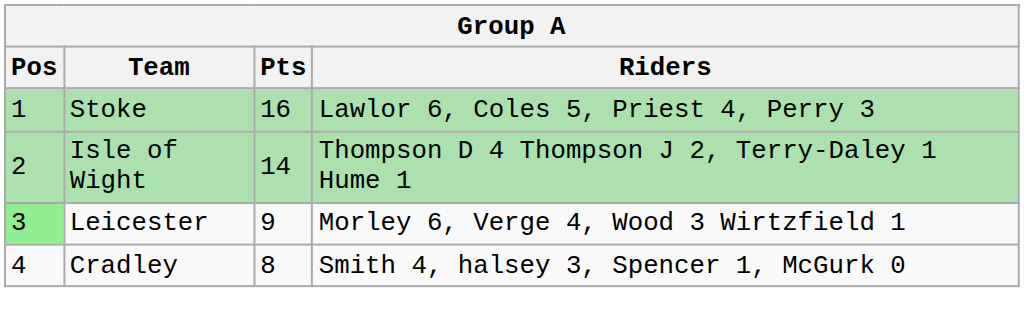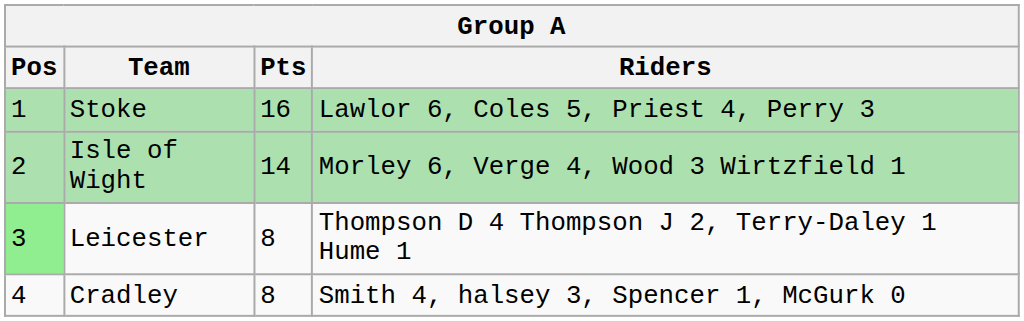Isle of Wight | Riders: Thompson D 4 Thompson J 2, Terry-Daley 1 Hume 1 -> Morley 6, Verge 4, Wood 3 Wirtzfield 1
Leicester | Pts: 9 -> 8
Leicester | Riders: Morley 6, Verge 4, Wood 3 Wirtzfield 1 -> Thompson D 4 Thompson J 2, Terry-Daley 1 Hume 1
